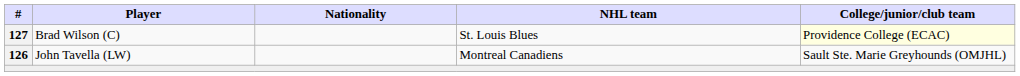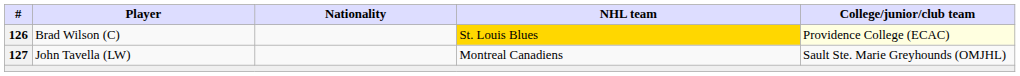Brad Wilson (C) | #: 127 -> 126
Brad Wilson (C) | NHL team: no background -> gold background
John Tavella (LW) | #: 126 -> 127
